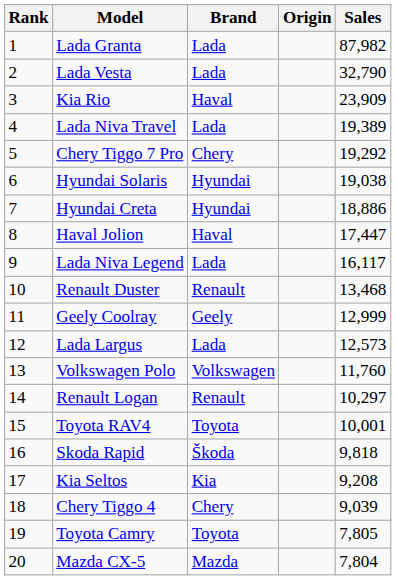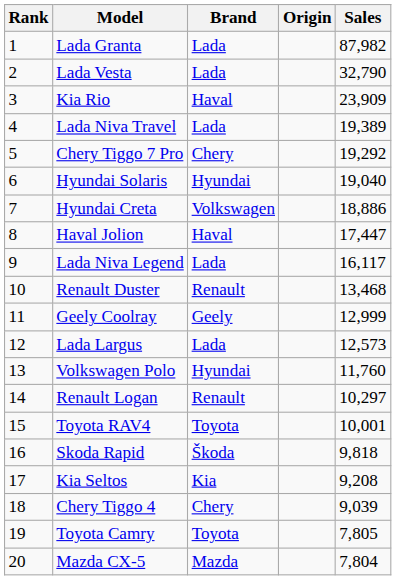Hyundai Solaris | Sales: 19,038 -> 19,040
Hyundai Creta | Brand: Hyundai -> Volkswagen
Volkswagen Polo | Brand: Volkswagen -> Hyundai
